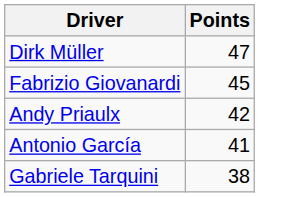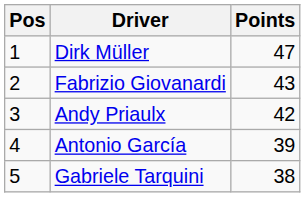+ column: Pos | 1 | 2 | 3 | 4 | 5
Fabrizio Giovanardi | Points: 45 -> 43
Antonio García | Points: 41 -> 39
